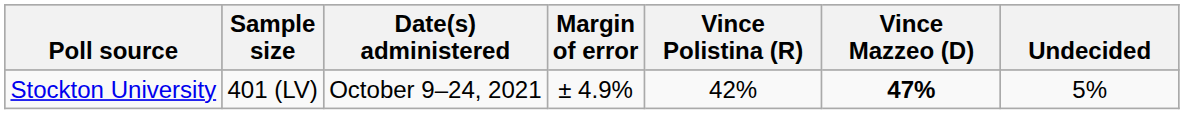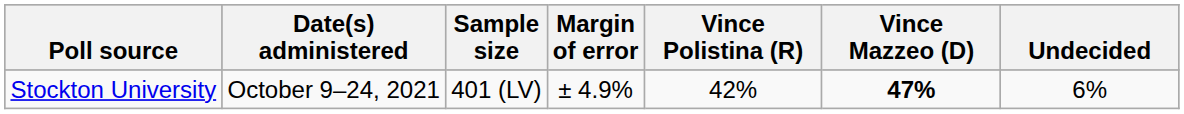columns swapped: Date(s) administered <-> Sample size
Stockton University | Undecided: 5% -> 6%
